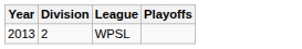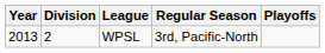+ column: Regular Season | 3rd, Pacific-North
